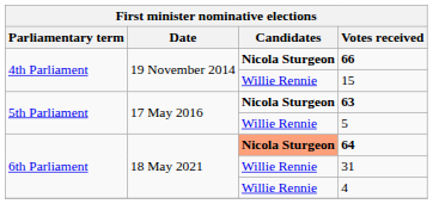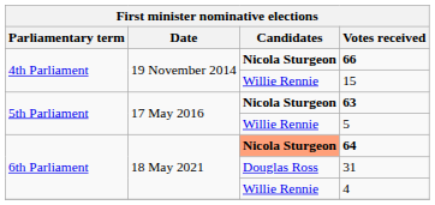31 | Candidates: Willie Rennie -> Douglas Ross
